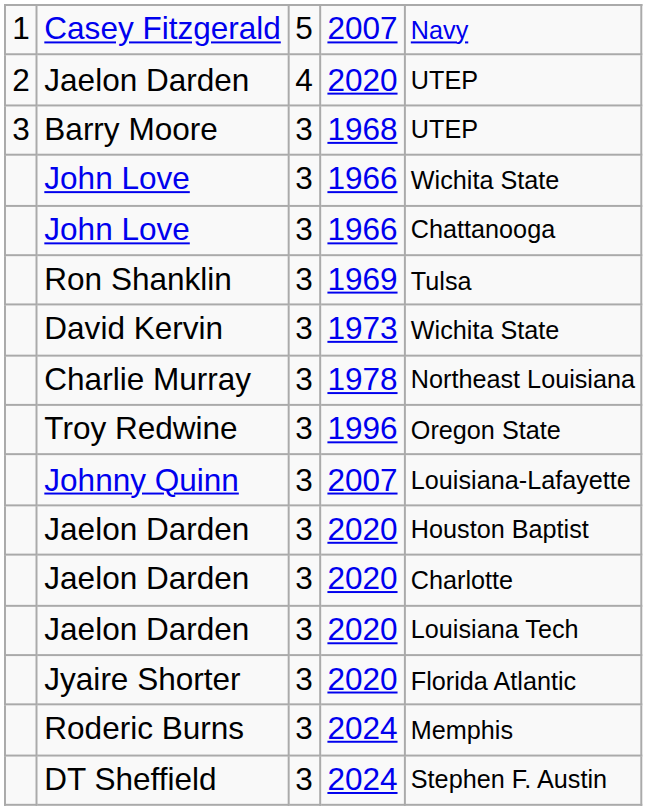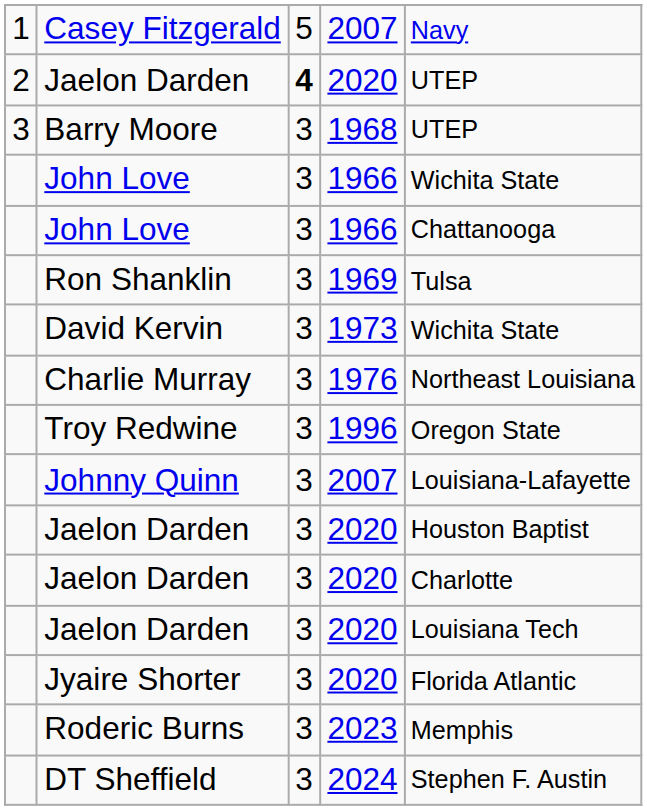2 / Jaelon Darden | column 3: normal -> bold
Charlie Murray | column 4: 1978 -> 1976
Roderic Burns | column 4: 2024 -> 2023
